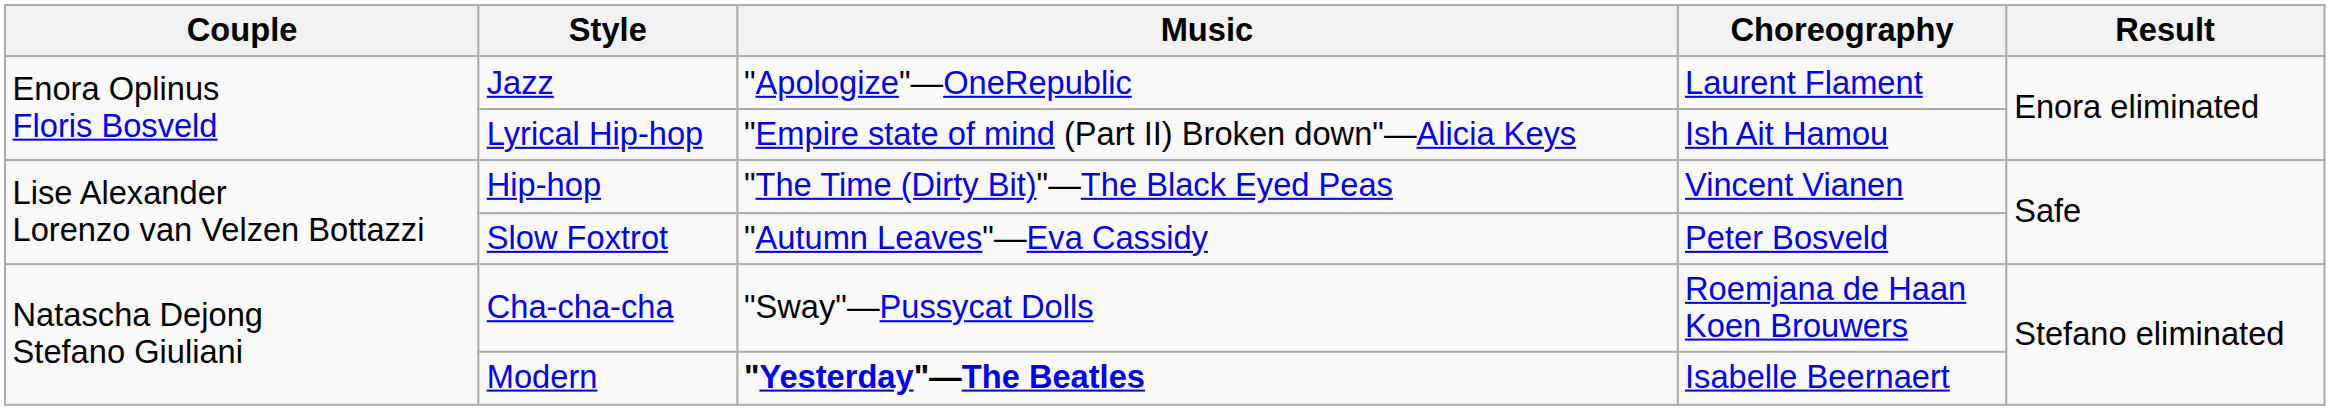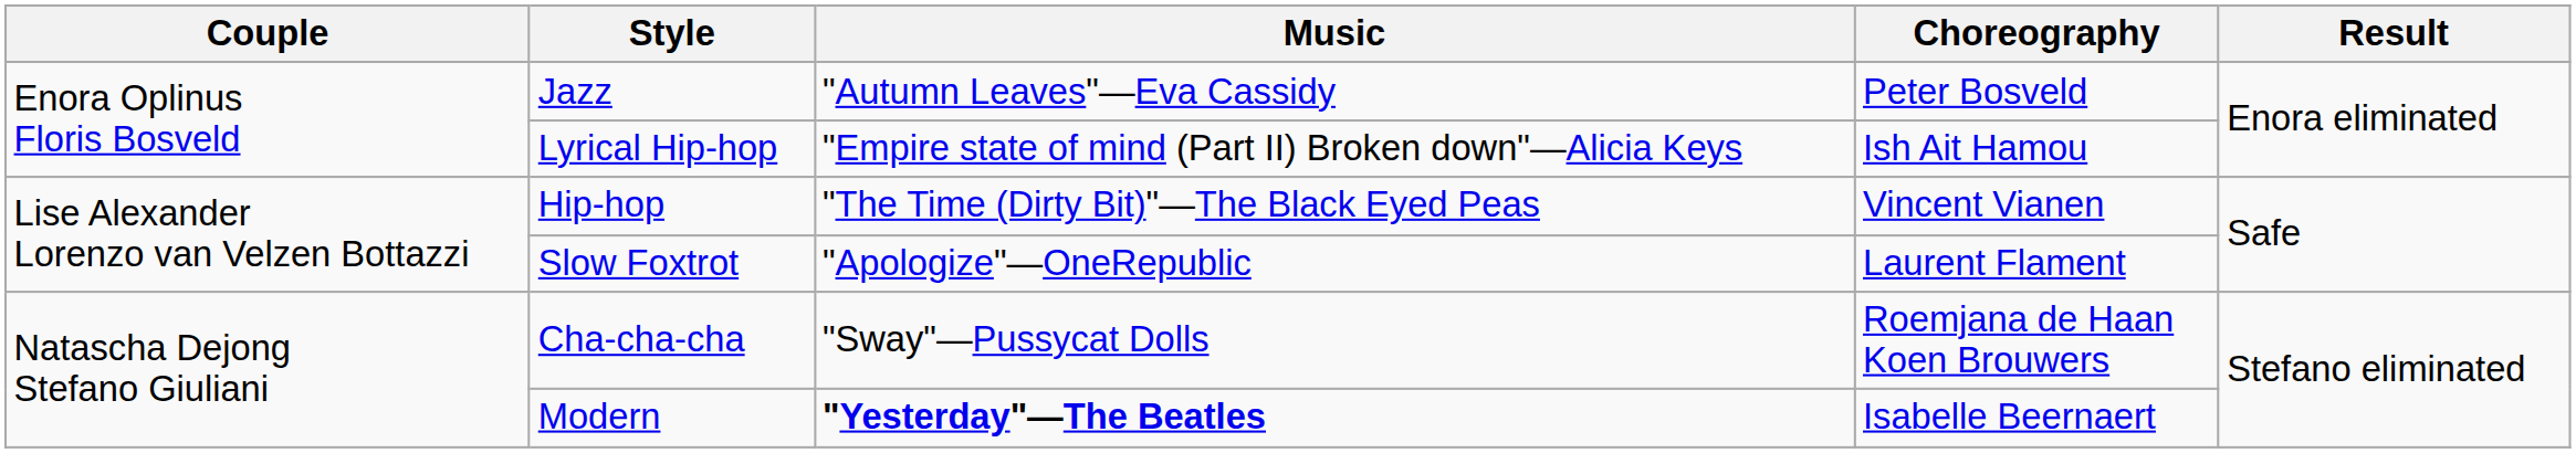Jazz | Music: "Apologize"—OneRepublic -> "Autumn Leaves"—Eva Cassidy
Jazz | Choreography: Laurent Flament -> Peter Bosveld
Slow Foxtrot | Music: "Autumn Leaves"—Eva Cassidy -> "Apologize"—OneRepublic
Slow Foxtrot | Choreography: Peter Bosveld -> Laurent Flament
